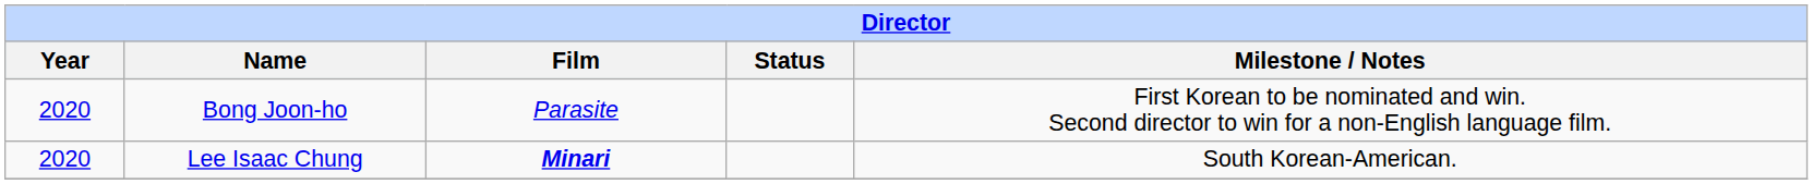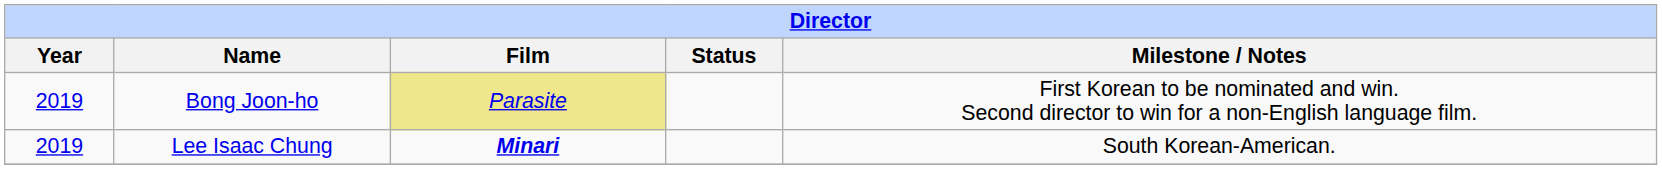Bong Joon-ho | Year: 2020 -> 2019
Bong Joon-ho | Film: no background -> khaki background
Lee Isaac Chung | Year: 2020 -> 2019
